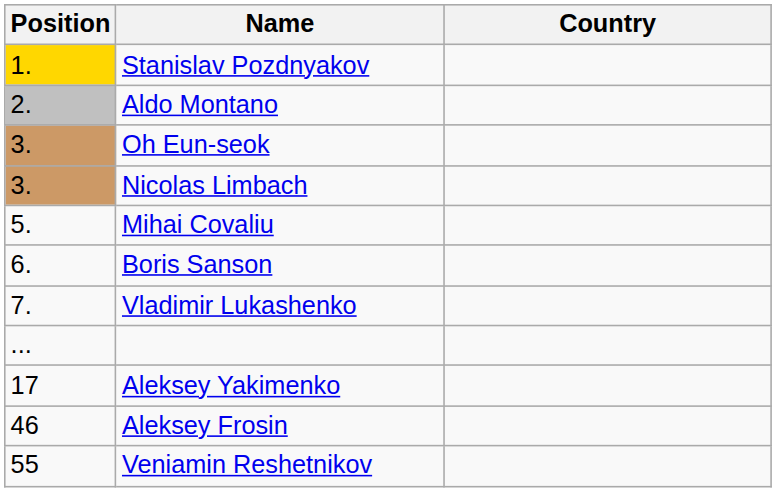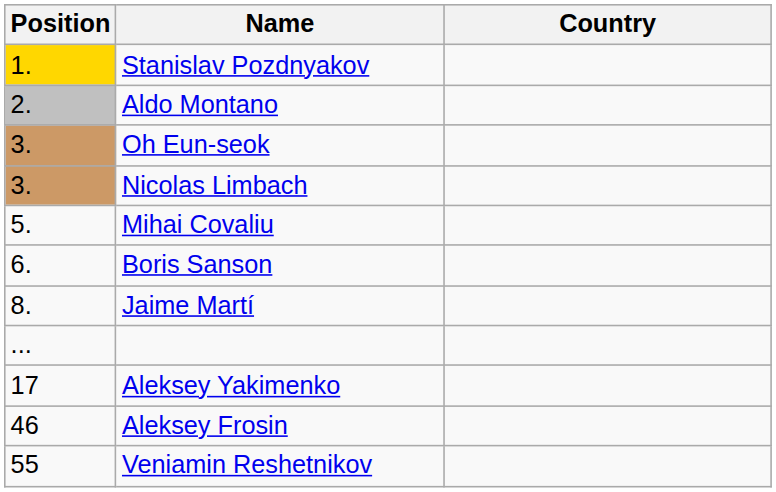- row: 7. | Vladimir Lukashenko
+ row: 8. | Jaime Martí
